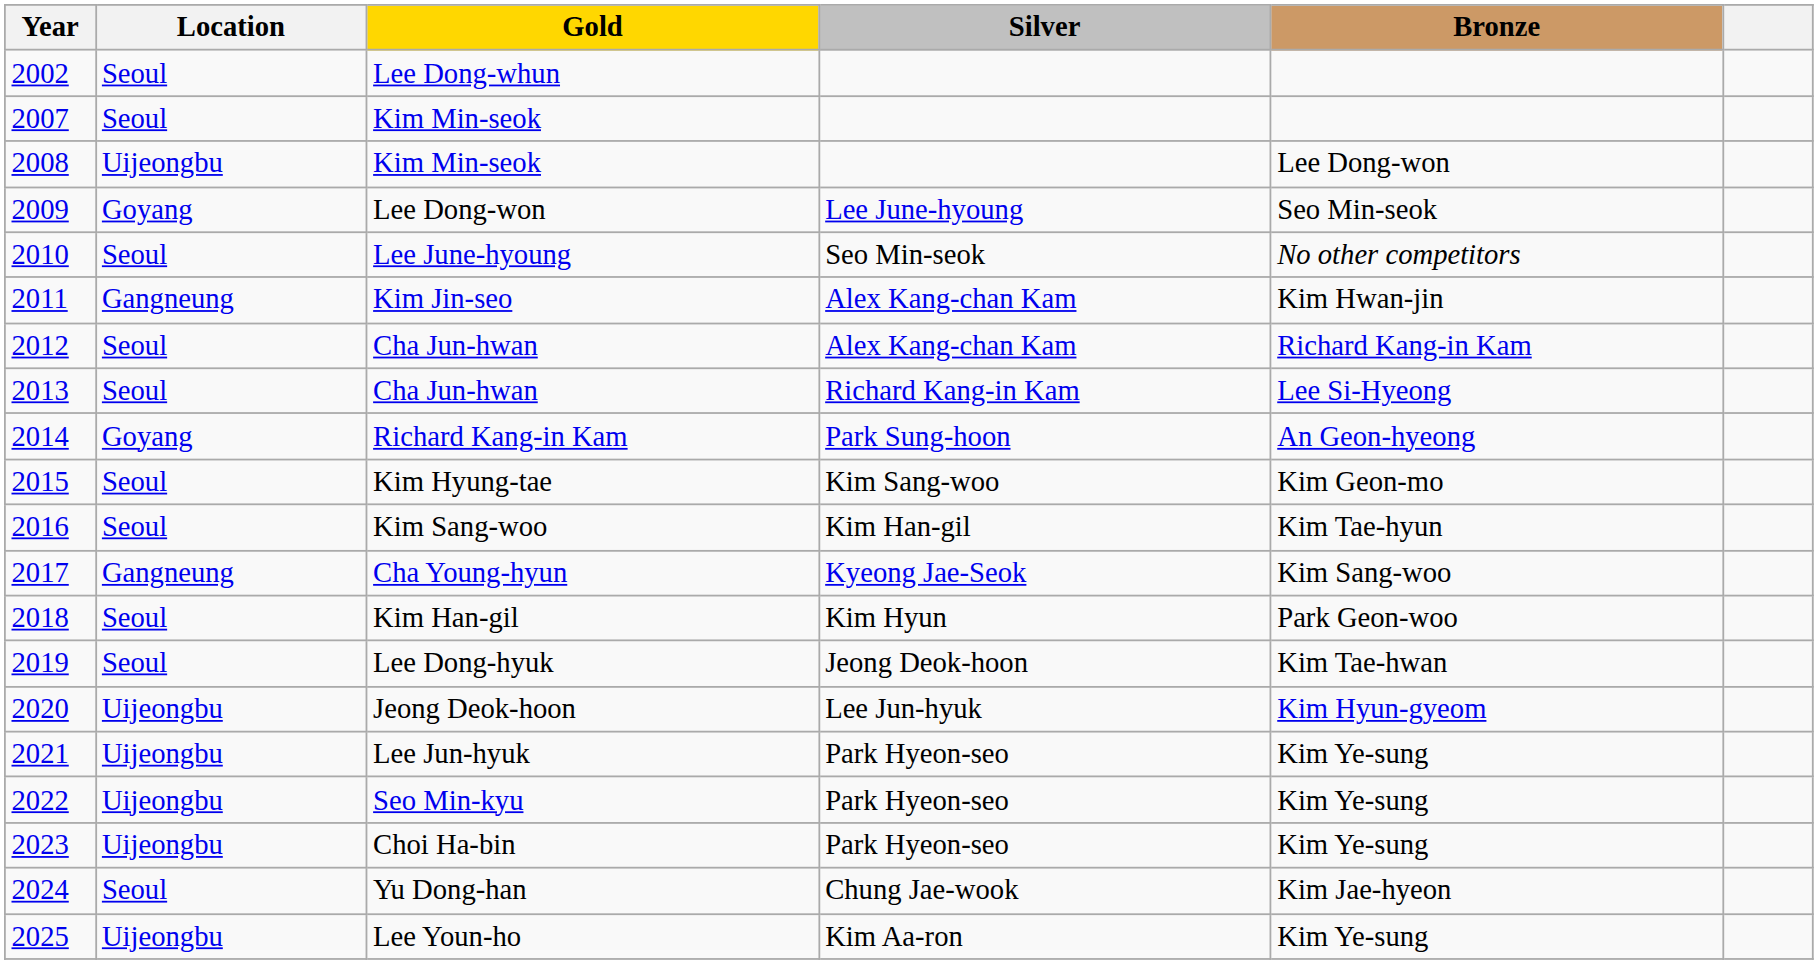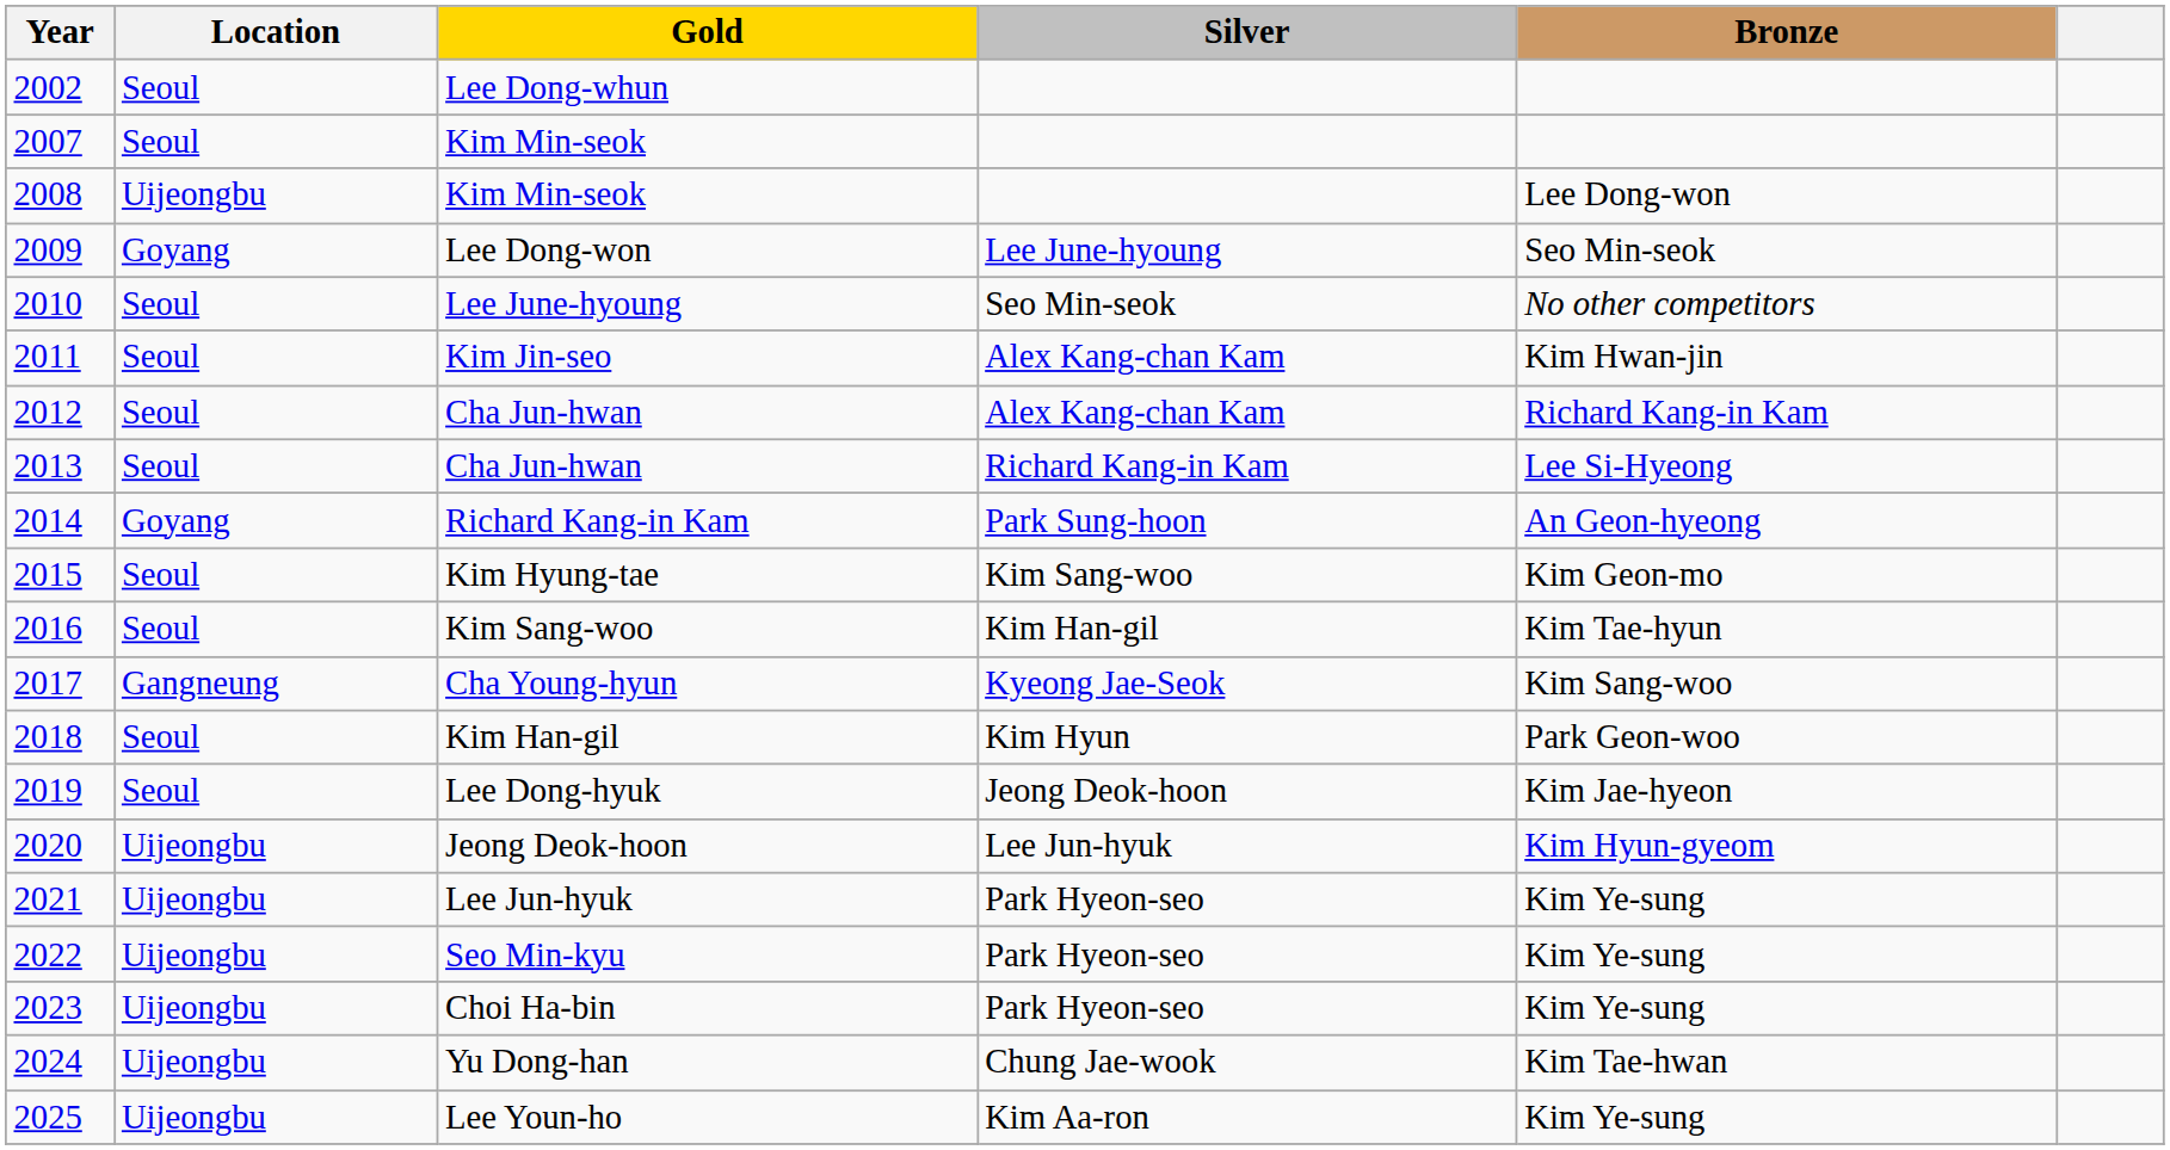Kim Jin-seo | Location: Gangneung -> Seoul
Lee Dong-hyuk | Bronze: Kim Tae-hwan -> Kim Jae-hyeon
Yu Dong-han | Location: Seoul -> Uijeongbu
Yu Dong-han | Bronze: Kim Jae-hyeon -> Kim Tae-hwan
